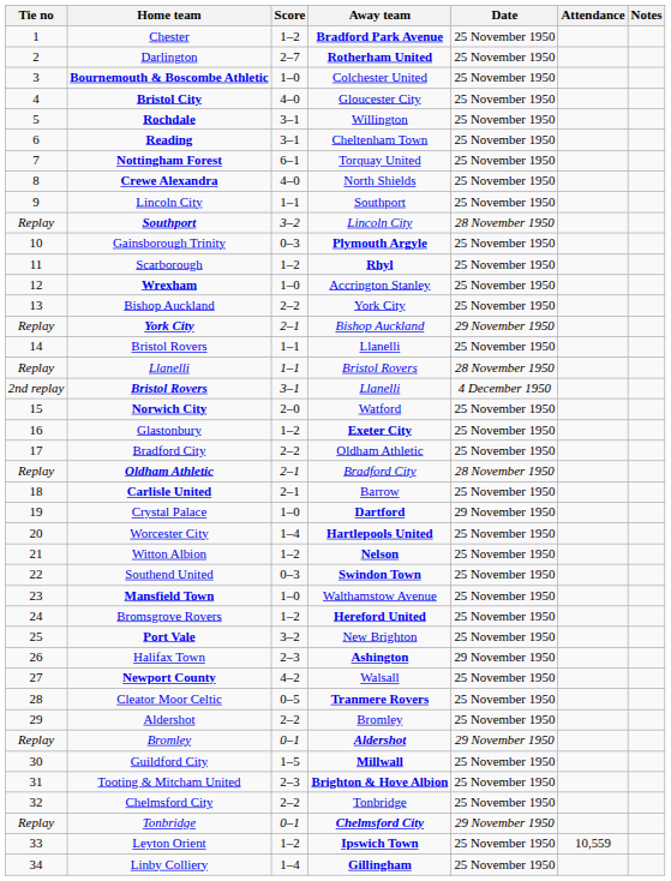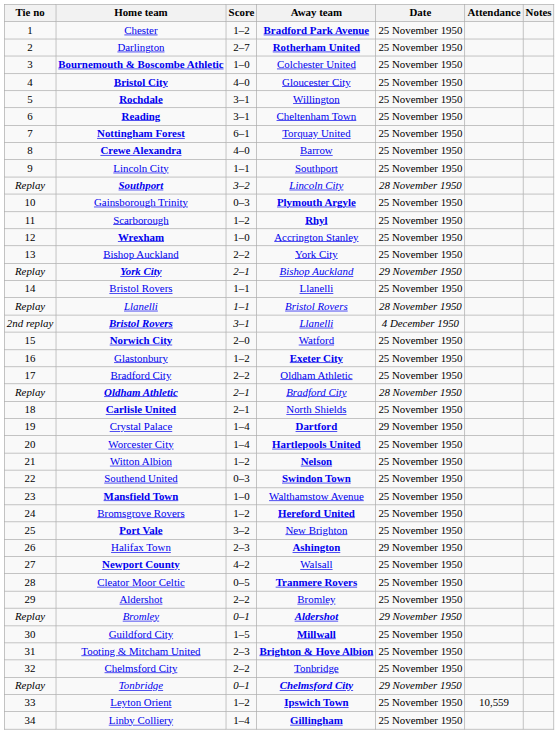Crewe Alexandra | Away team: North Shields -> Barrow
Carlisle United | Away team: Barrow -> North Shields
Crystal Palace | Score: 1–0 -> 1–4
